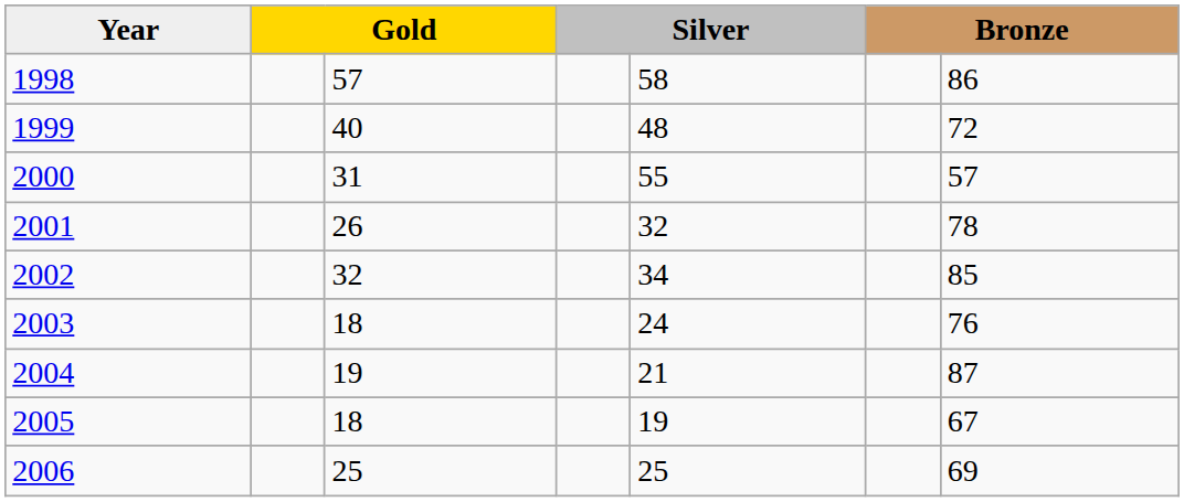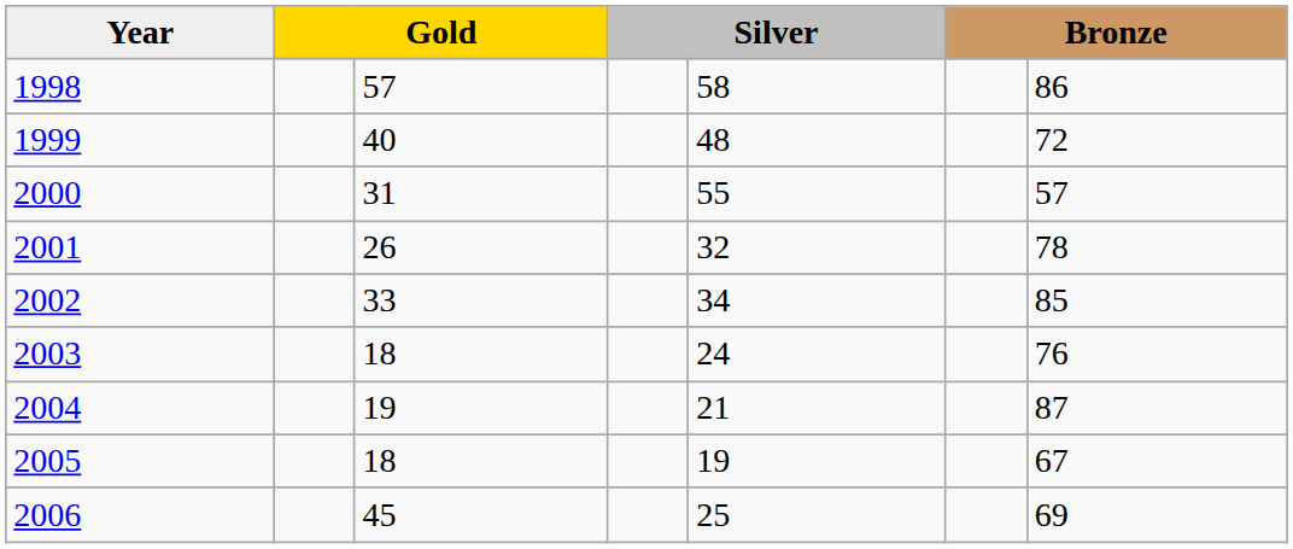2002 | column 3: 32 -> 33
2006 | column 3: 25 -> 45
